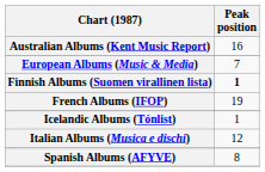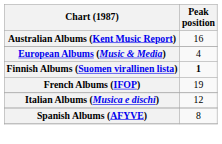European Albums (Music & Media) | Peak position: 7 -> 4
- row: Icelandic Albums (Tónlist) | 1
